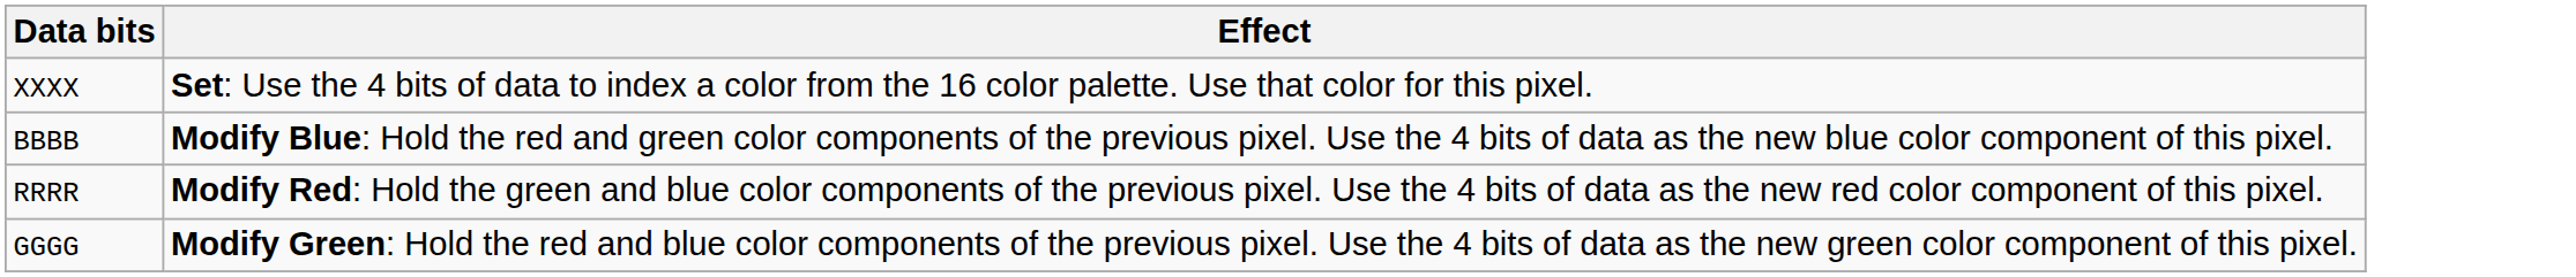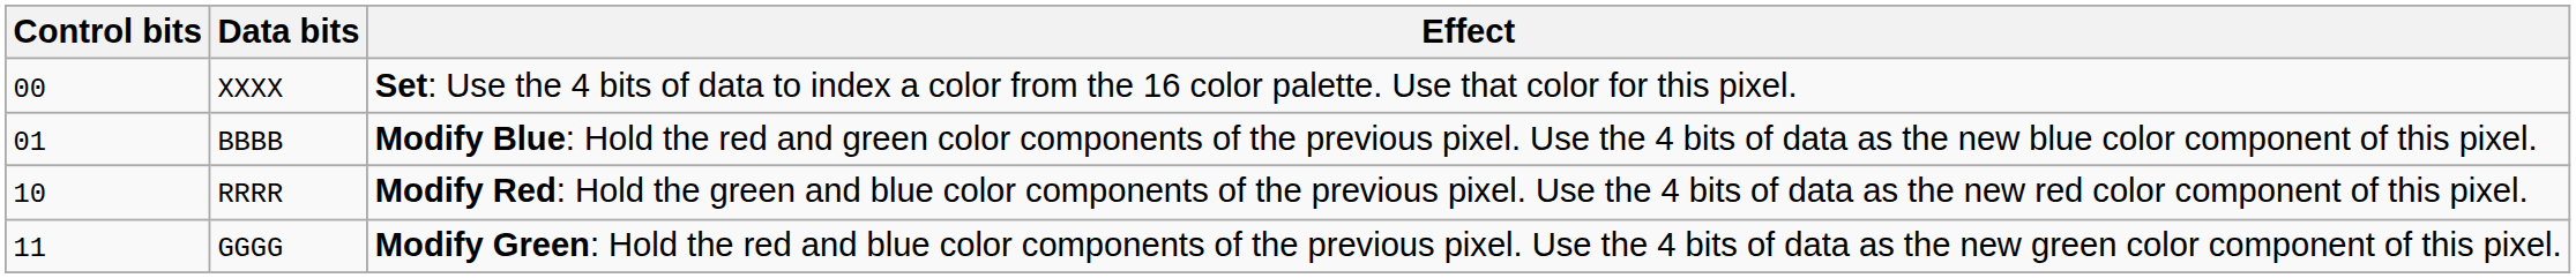+ column: Control bits | 00 | 01 | 10 | 11
